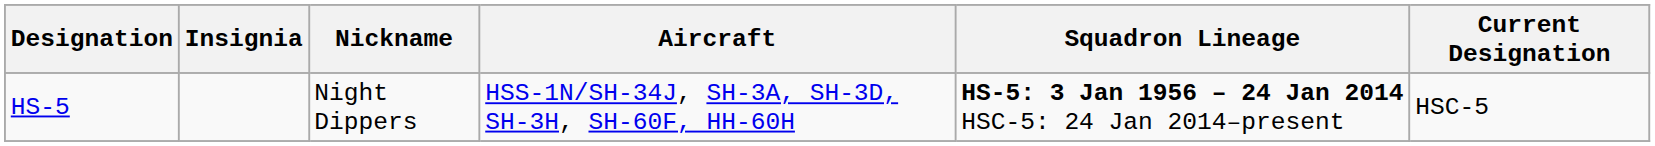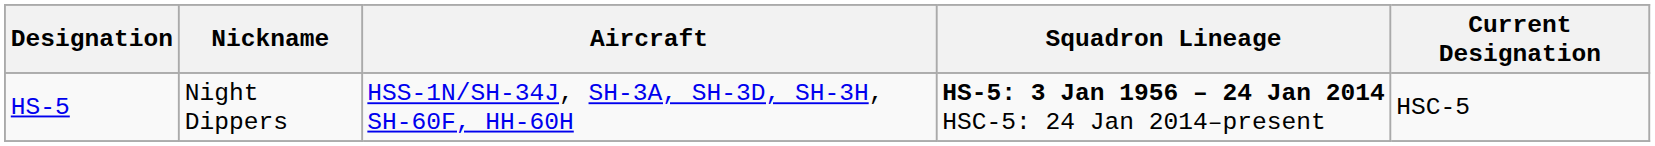- column: Insignia
